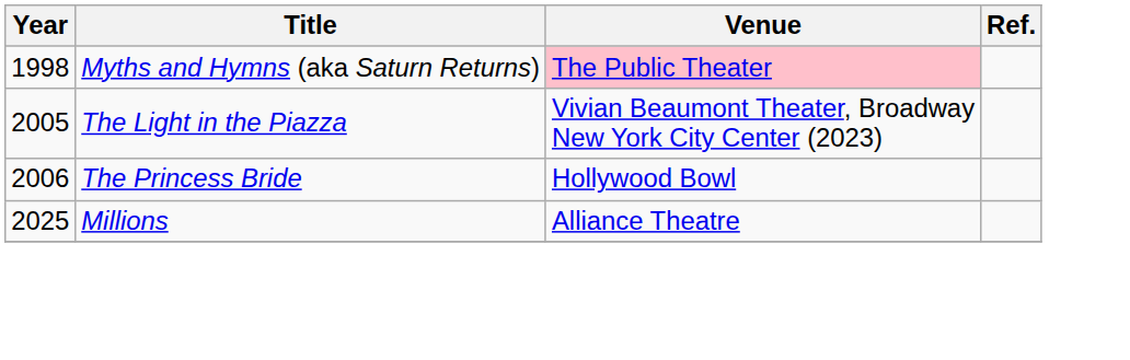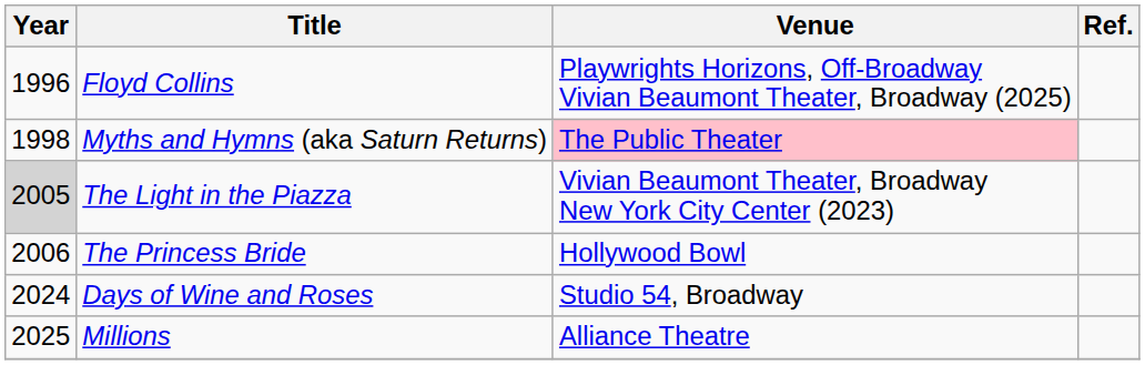+ row: 1996 | Floyd Collins | Playwrights Horizons, Off-Broadway Vivian Beaumont Theater, Broadway (2025)
The Light in the Piazza | Year: no background -> lightgrey background
+ row: 2024 | Days of Wine and Roses | Studio 54, Broadway
